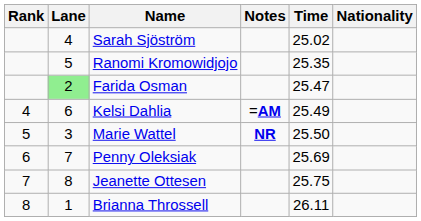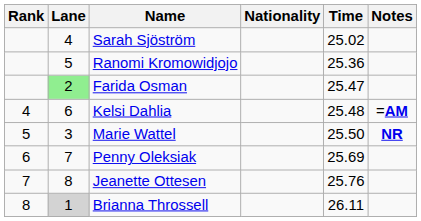columns swapped: Nationality <-> Notes
Ranomi Kromowidjojo | Time: 25.35 -> 25.36
Kelsi Dahlia | Time: 25.49 -> 25.48
Jeanette Ottesen | Time: 25.75 -> 25.76
Brianna Throssell | Lane: no background -> lightgrey background
